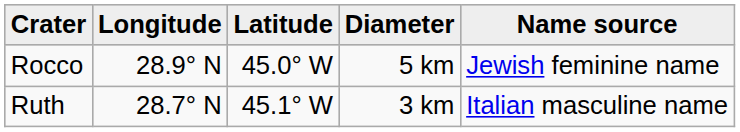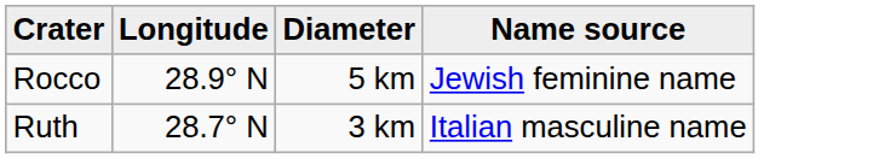- column: Latitude | 45.0° W | 45.1° W
